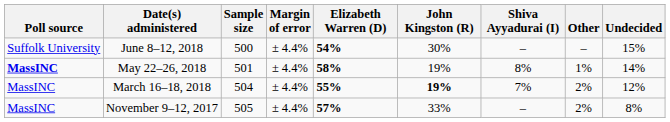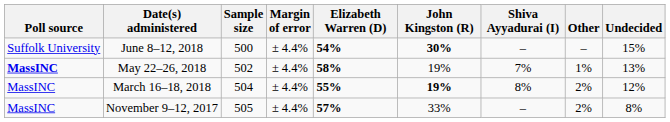June 8–12, 2018 | John Kingston (R): normal -> bold
May 22–26, 2018 | Sample size: 501 -> 502
May 22–26, 2018 | Shiva Ayyadurai (I): 8% -> 7%
May 22–26, 2018 | Undecided: 14% -> 13%
March 16–18, 2018 | Shiva Ayyadurai (I): 7% -> 8%
